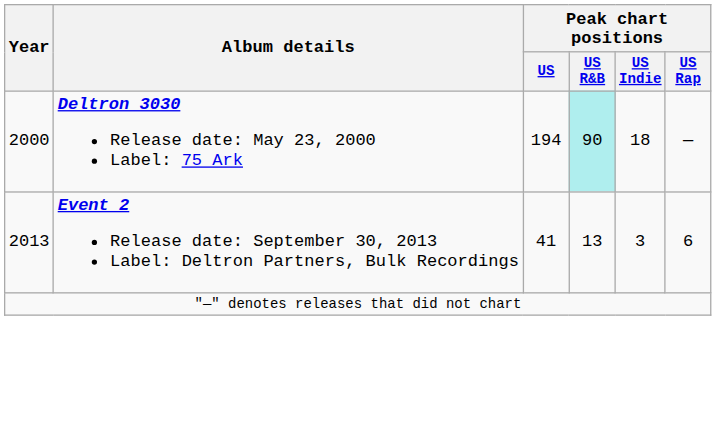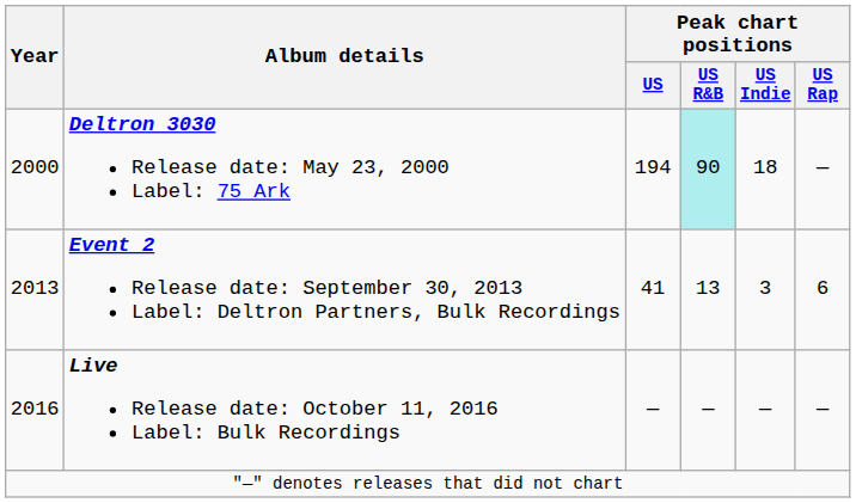+ row: 2016 | Live Release date: October 11, 2016 Label: Bulk Recordings | — | — | — | —
